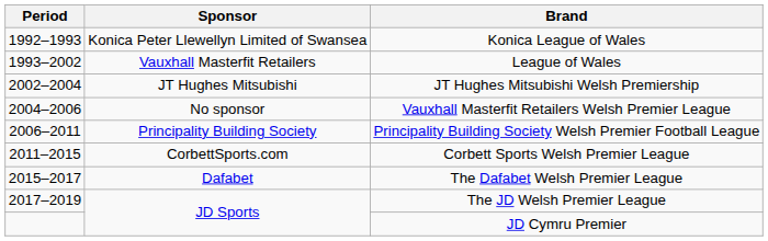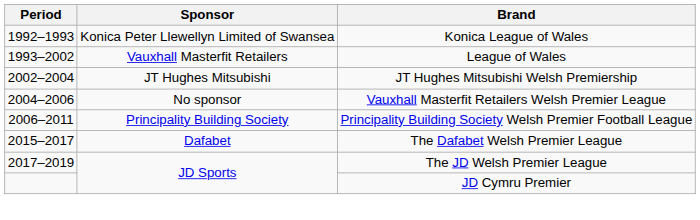- row: 2011–2015 | CorbettSports.com | Corbett Sports Welsh Premier League
